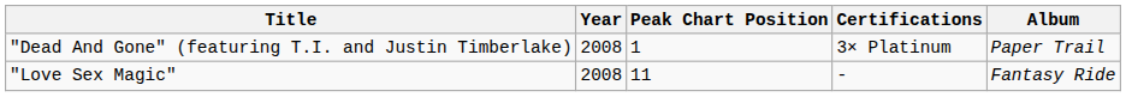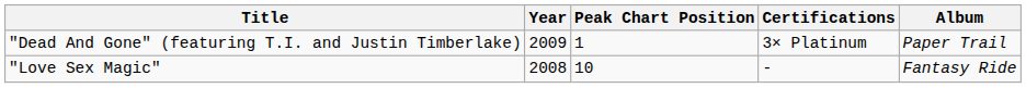"Dead And Gone" (featuring T.I. and Justin Timberlake) | Year: 2008 -> 2009
"Love Sex Magic" | Peak Chart Position: 11 -> 10
